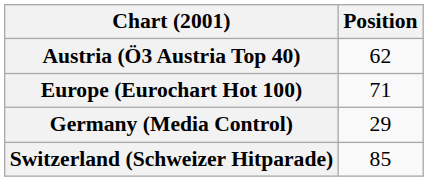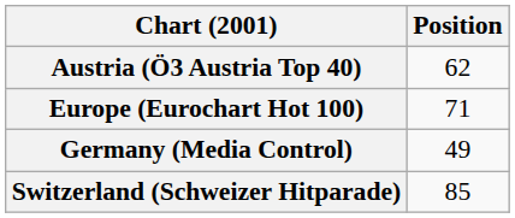Germany (Media Control) | Position: 29 -> 49
